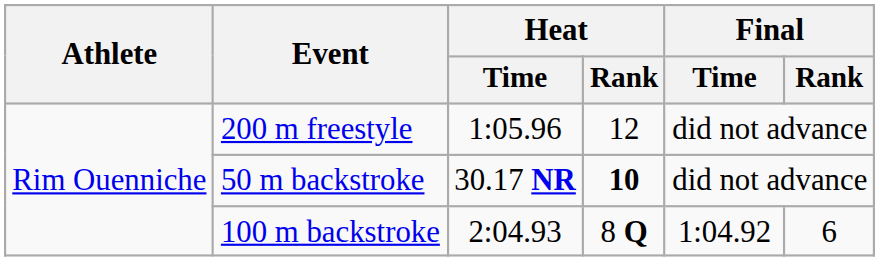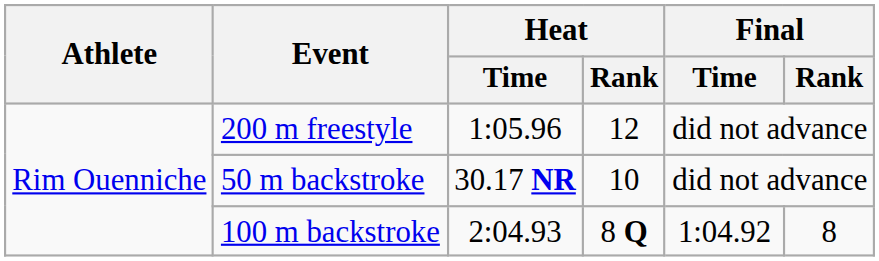50 m backstroke | Heat / Rank: bold -> normal
100 m backstroke | Final / Rank: 6 -> 8
